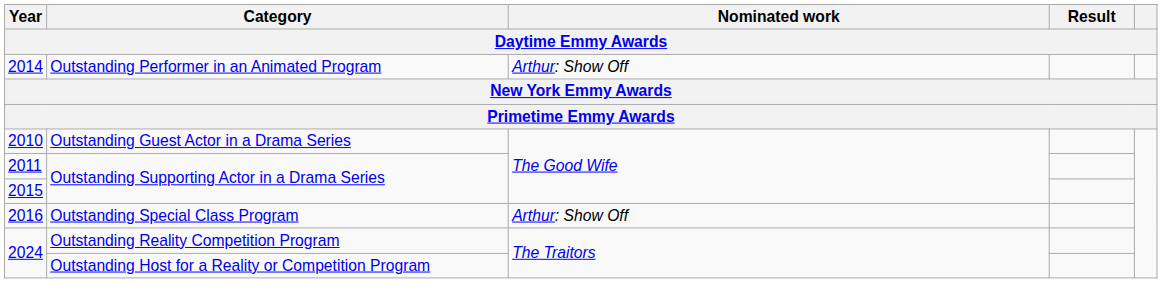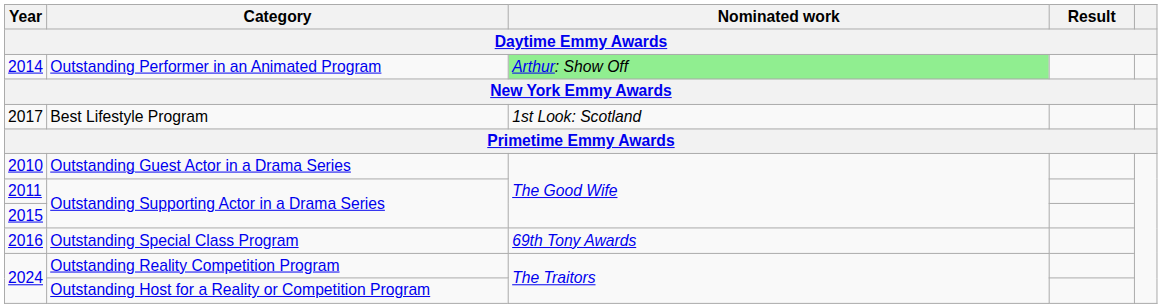2014 | Nominated work: no background -> lightgreen background
+ row: 2017 | Best Lifestyle Program | 1st Look: Scotland
2016 | Nominated work: Arthur: Show Off -> 69th Tony Awards
